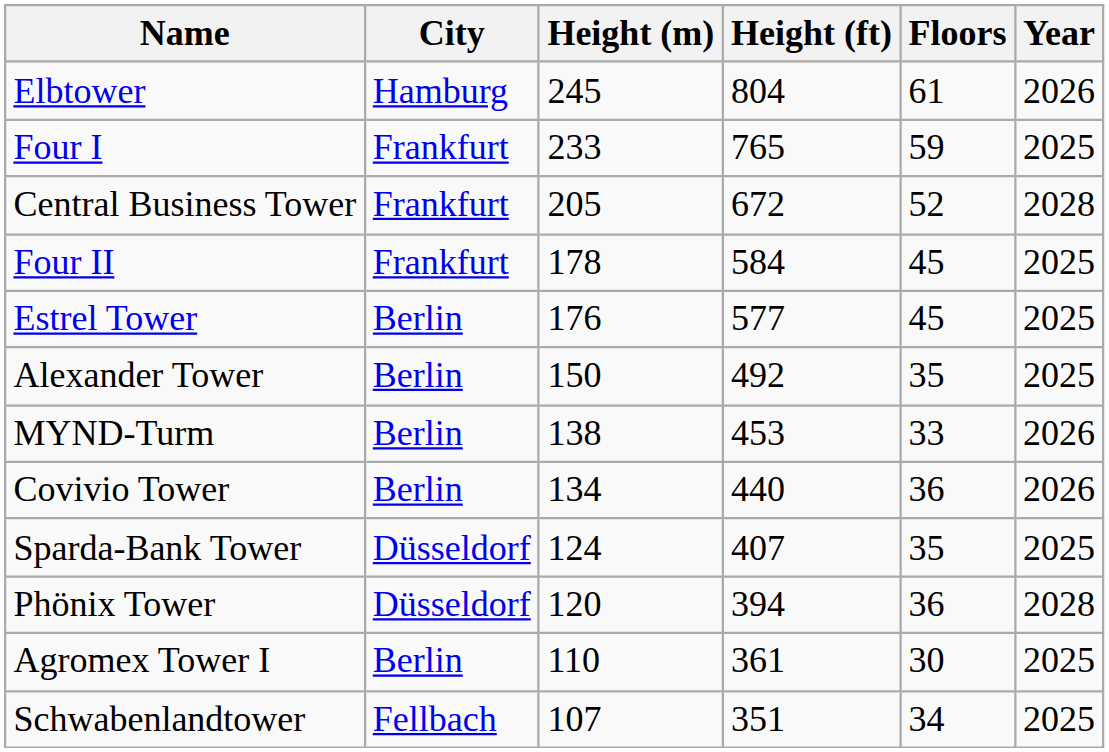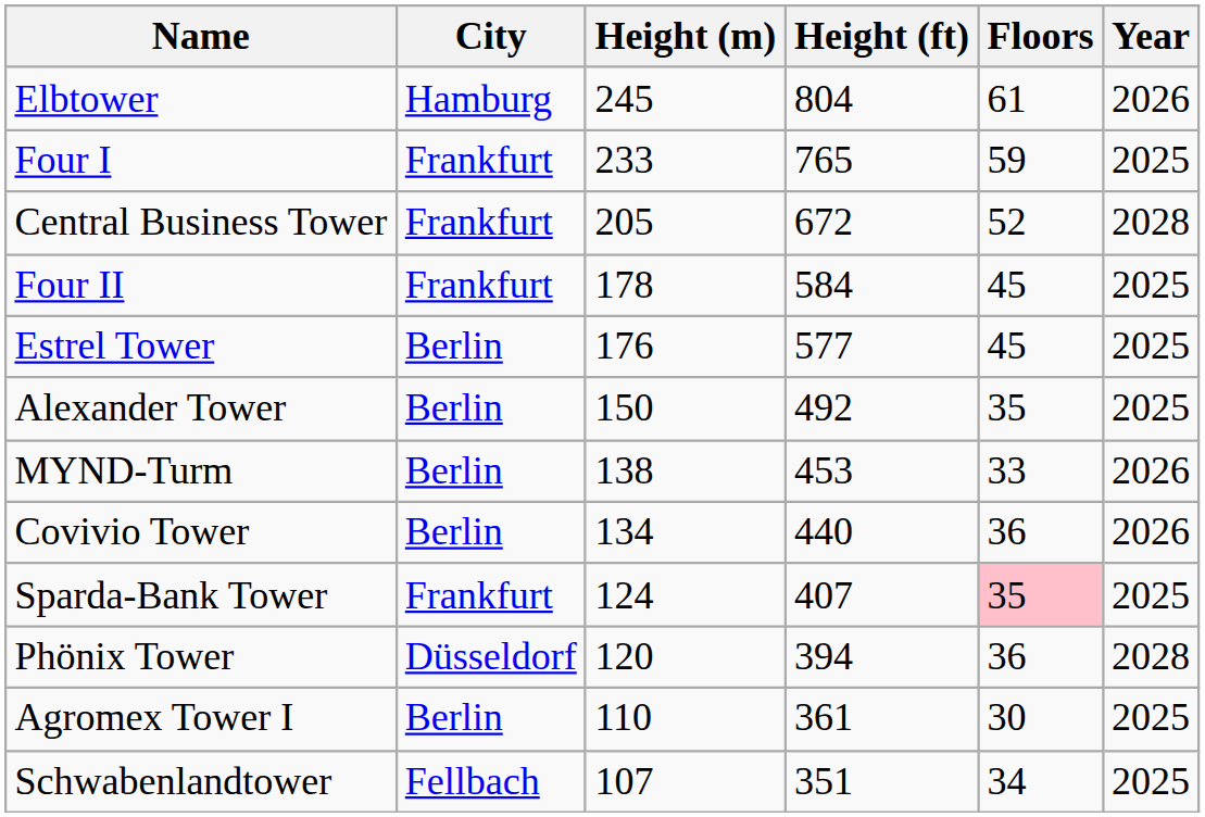Sparda-Bank Tower | City: Düsseldorf -> Frankfurt
Sparda-Bank Tower | Floors: no background -> pink background
